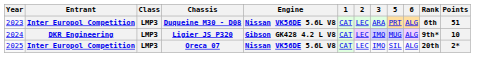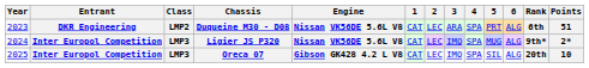+ column: 4 | SPA | SPA | SPA
Duqueine M30 - D08 | Entrant: Inter Europol Competition -> DKR Engineering
Duqueine M30 - D08 | Class: LMP3 -> LMP2
Ligier JS P320 | Entrant: DKR Engineering -> Inter Europol Competition
Ligier JS P320 | Engine: Gibson GK428 4.2 L V8 -> Nissan VK56DE 5.6L V8
Ligier JS P320 | Points: 10 -> 2*
Oreca 07 | Engine: Nissan VK56DE 5.6L V8 -> Gibson GK428 4.2 L V8
Oreca 07 | Points: 2* -> 10
